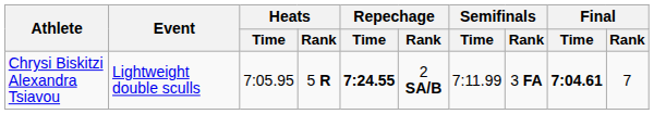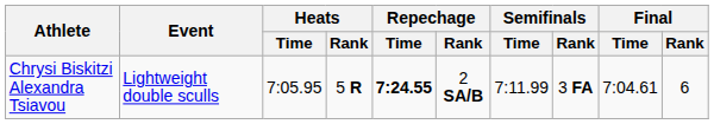Chrysi Biskitzi Alexandra Tsiavou | Final / Time: bold -> normal
Chrysi Biskitzi Alexandra Tsiavou | Final / Rank: 7 -> 6
